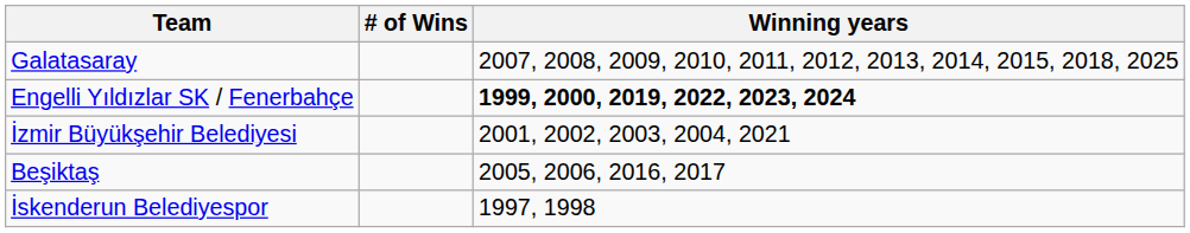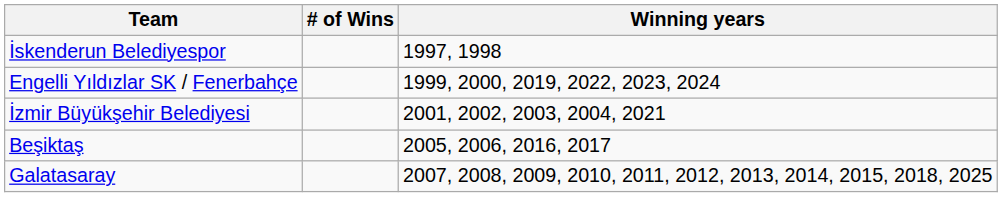rows swapped: Galatasaray <-> İskenderun Belediyespor
Engelli Yıldızlar SK / Fenerbahçe | Winning years: bold -> normal
